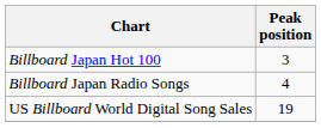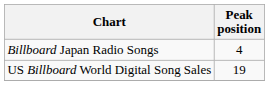- row: Billboard Japan Hot 100 | 3
